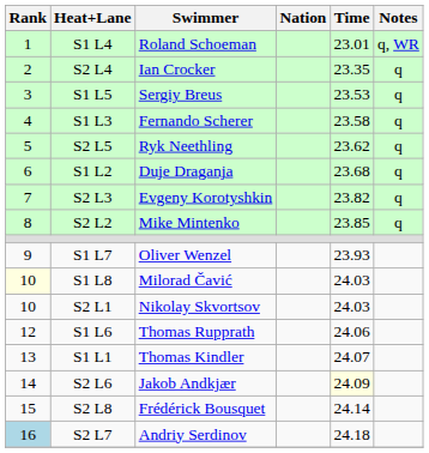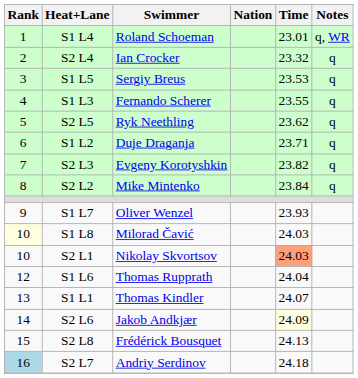S2 L4 | Time: 23.35 -> 23.32
S1 L3 | Time: 23.58 -> 23.55
S1 L2 | Time: 23.68 -> 23.71
S2 L2 | Time: 23.85 -> 23.84
S2 L1 | Time: no background -> lightsalmon background
S1 L6 | Time: 24.06 -> 24.04
S2 L8 | Time: 24.14 -> 24.13
